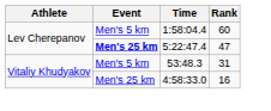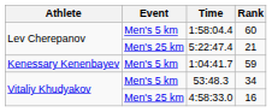5:22:47.4 | Event: bold -> normal
5:22:47.4 | Rank: 47 -> 21
+ row: Kenessary Kenenbayev | Men's 5 km | 1:04:41.7 | 59
53:48.3 | Rank: 31 -> 34
